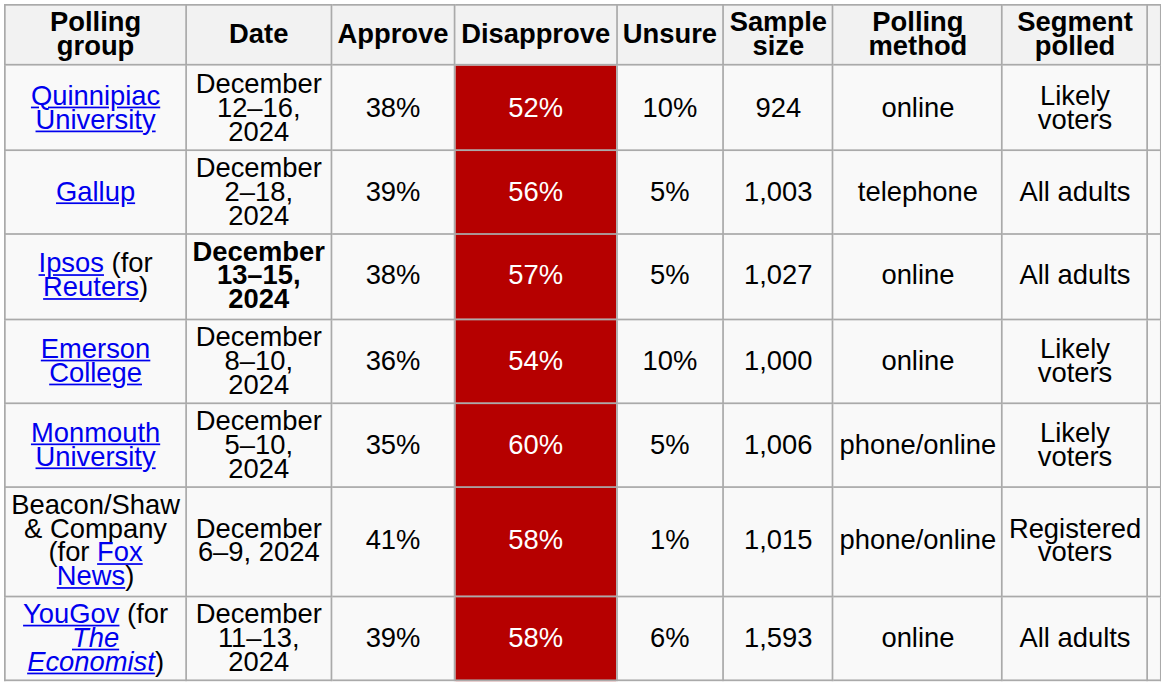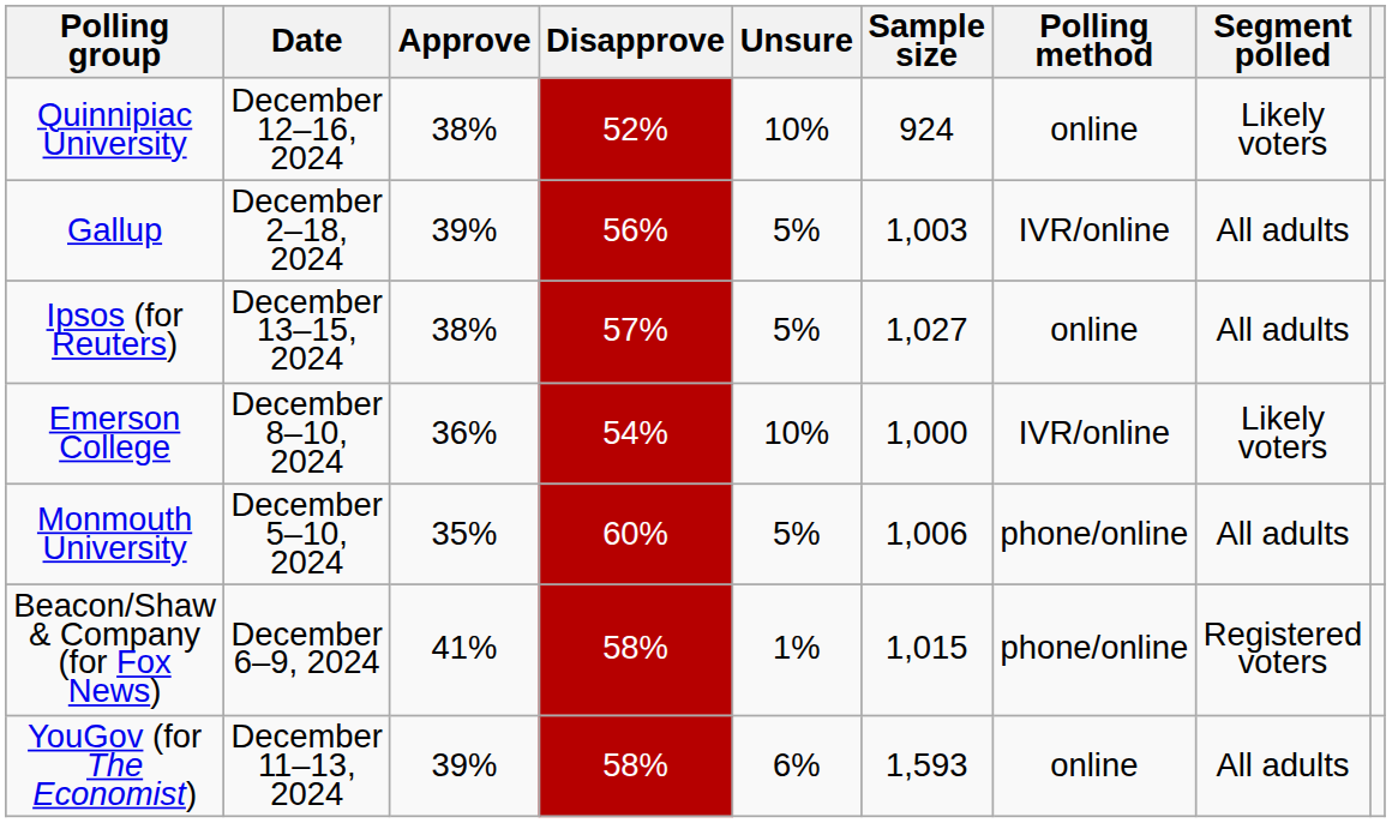Gallup | Polling method: telephone -> IVR/online
Ipsos (for Reuters) | Date: bold -> normal
Emerson College | Polling method: online -> IVR/online
Monmouth University | Segment polled: Likely voters -> All adults
